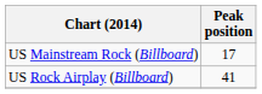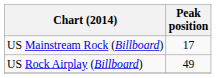US Rock Airplay (Billboard) | Peak position: 41 -> 49
